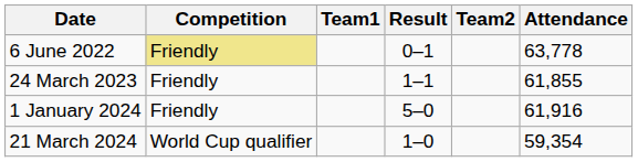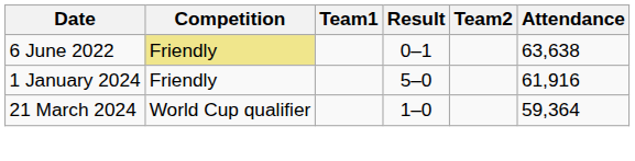6 June 2022 | Attendance: 63,778 -> 63,638
- row: 24 March 2023 | Friendly | 1–1 | 61,855
21 March 2024 | Attendance: 59,354 -> 59,364
